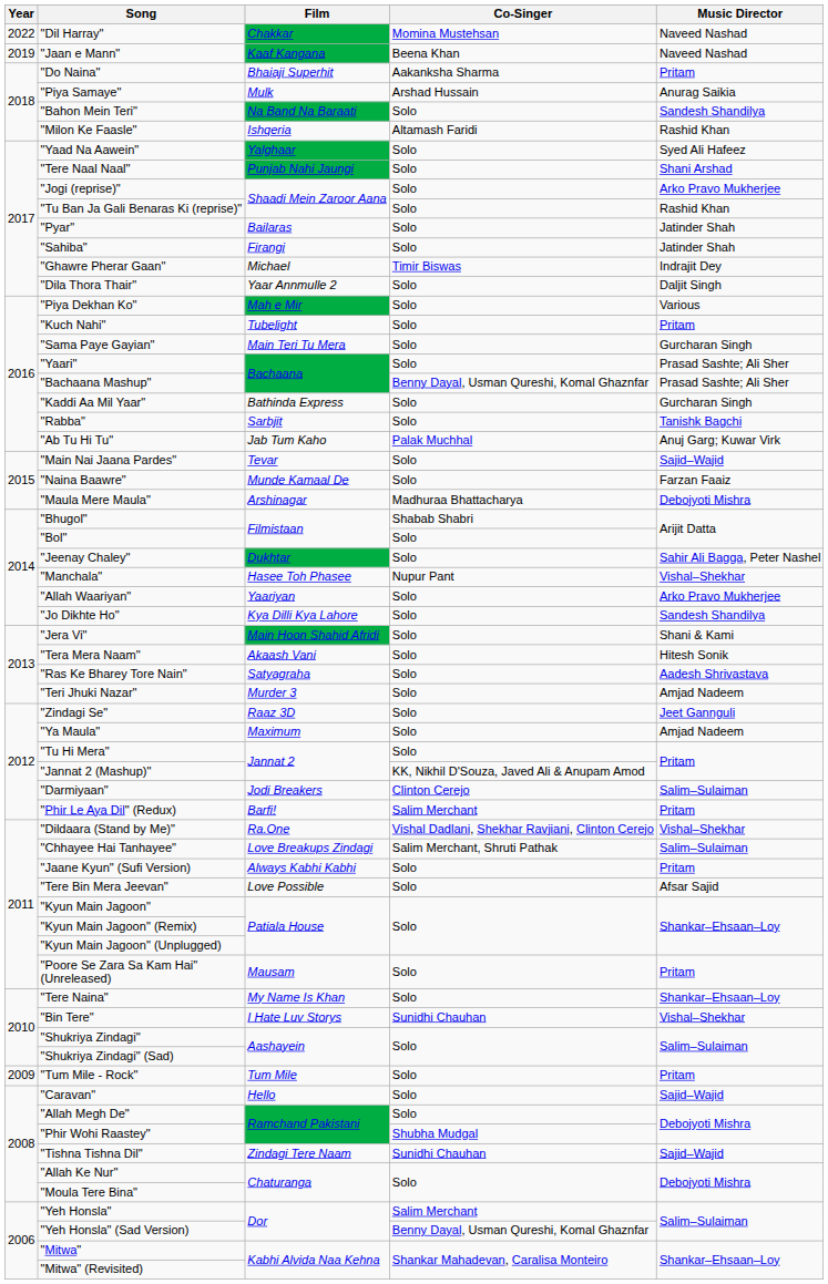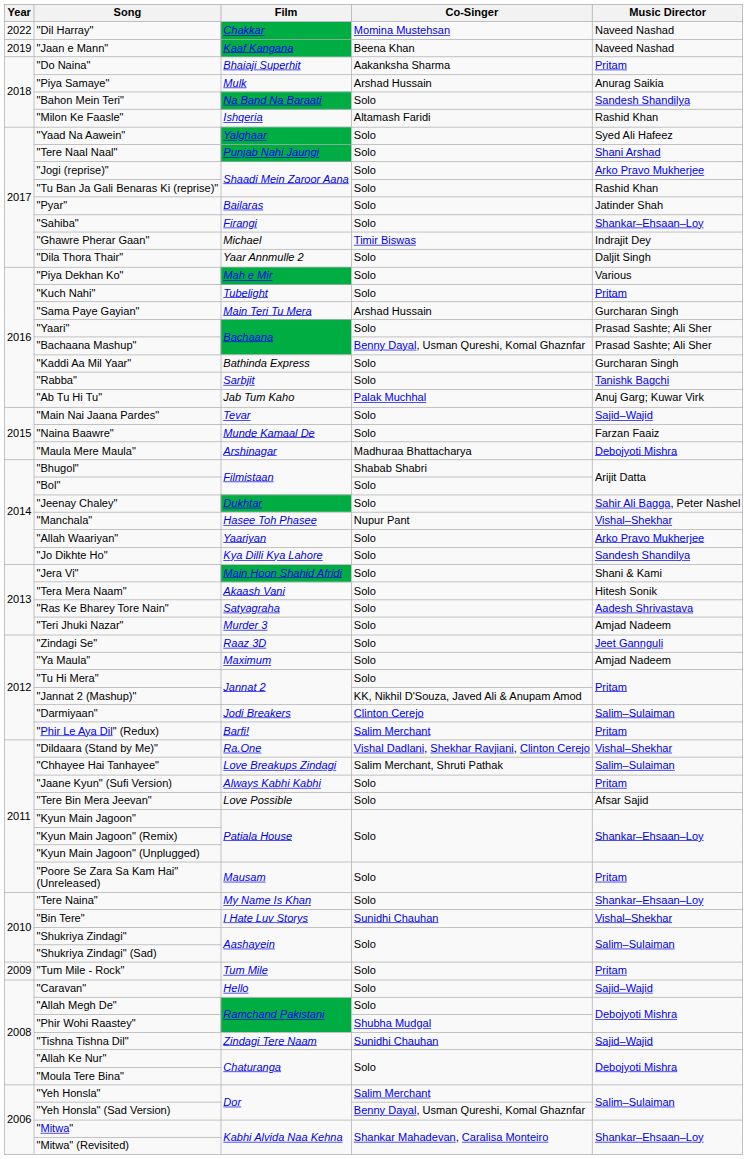"Sahiba" | Music Director: Jatinder Shah -> Shankar–Ehsaan–Loy
"Sama Paye Gayian" | Co-Singer: Solo -> Arshad Hussain
